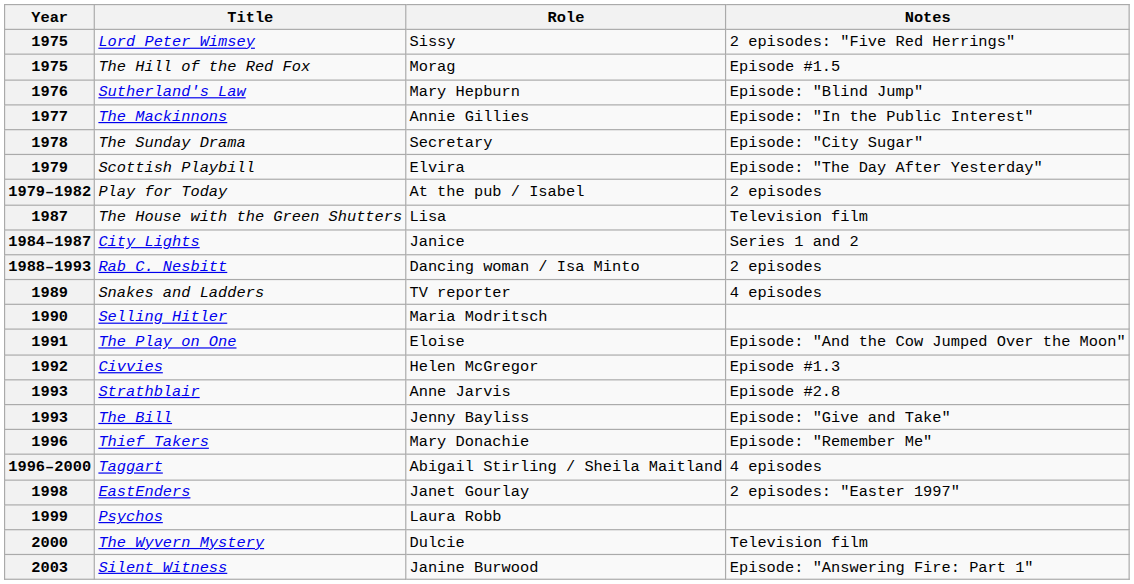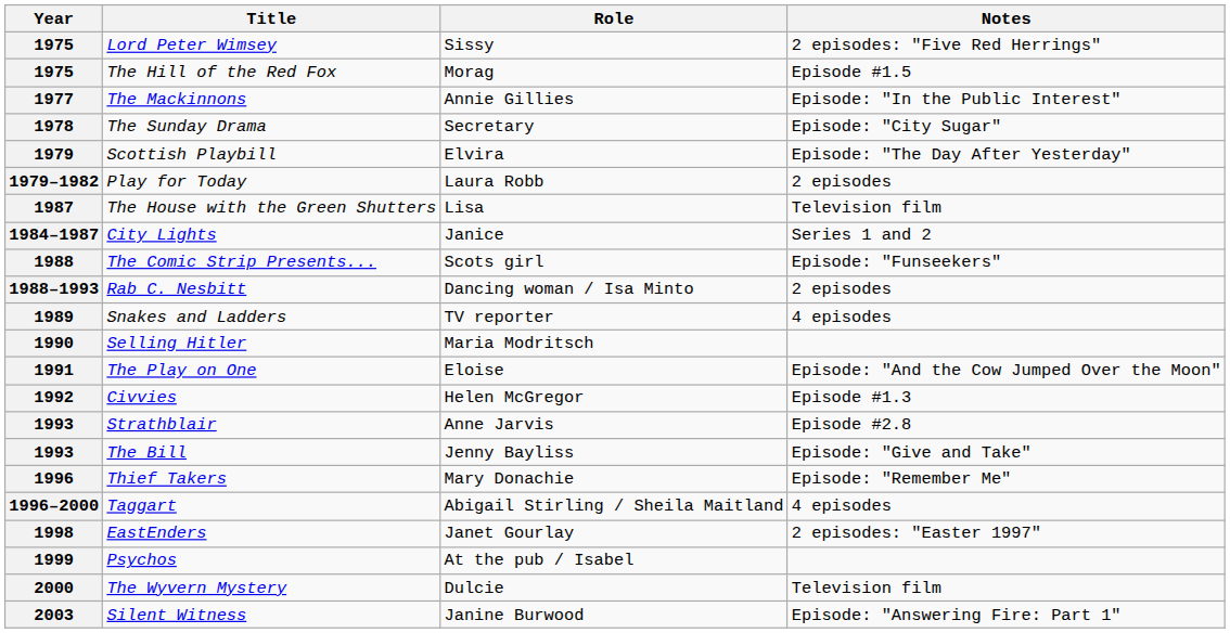- row: 1976 | Sutherland's Law | Mary Hepburn | Episode: "Blind Jump"
Play for Today | Role: At the pub / Isabel -> Laura Robb
+ row: 1988 | The Comic Strip Presents... | Scots girl | Episode: "Funseekers"
Psychos | Role: Laura Robb -> At the pub / Isabel
